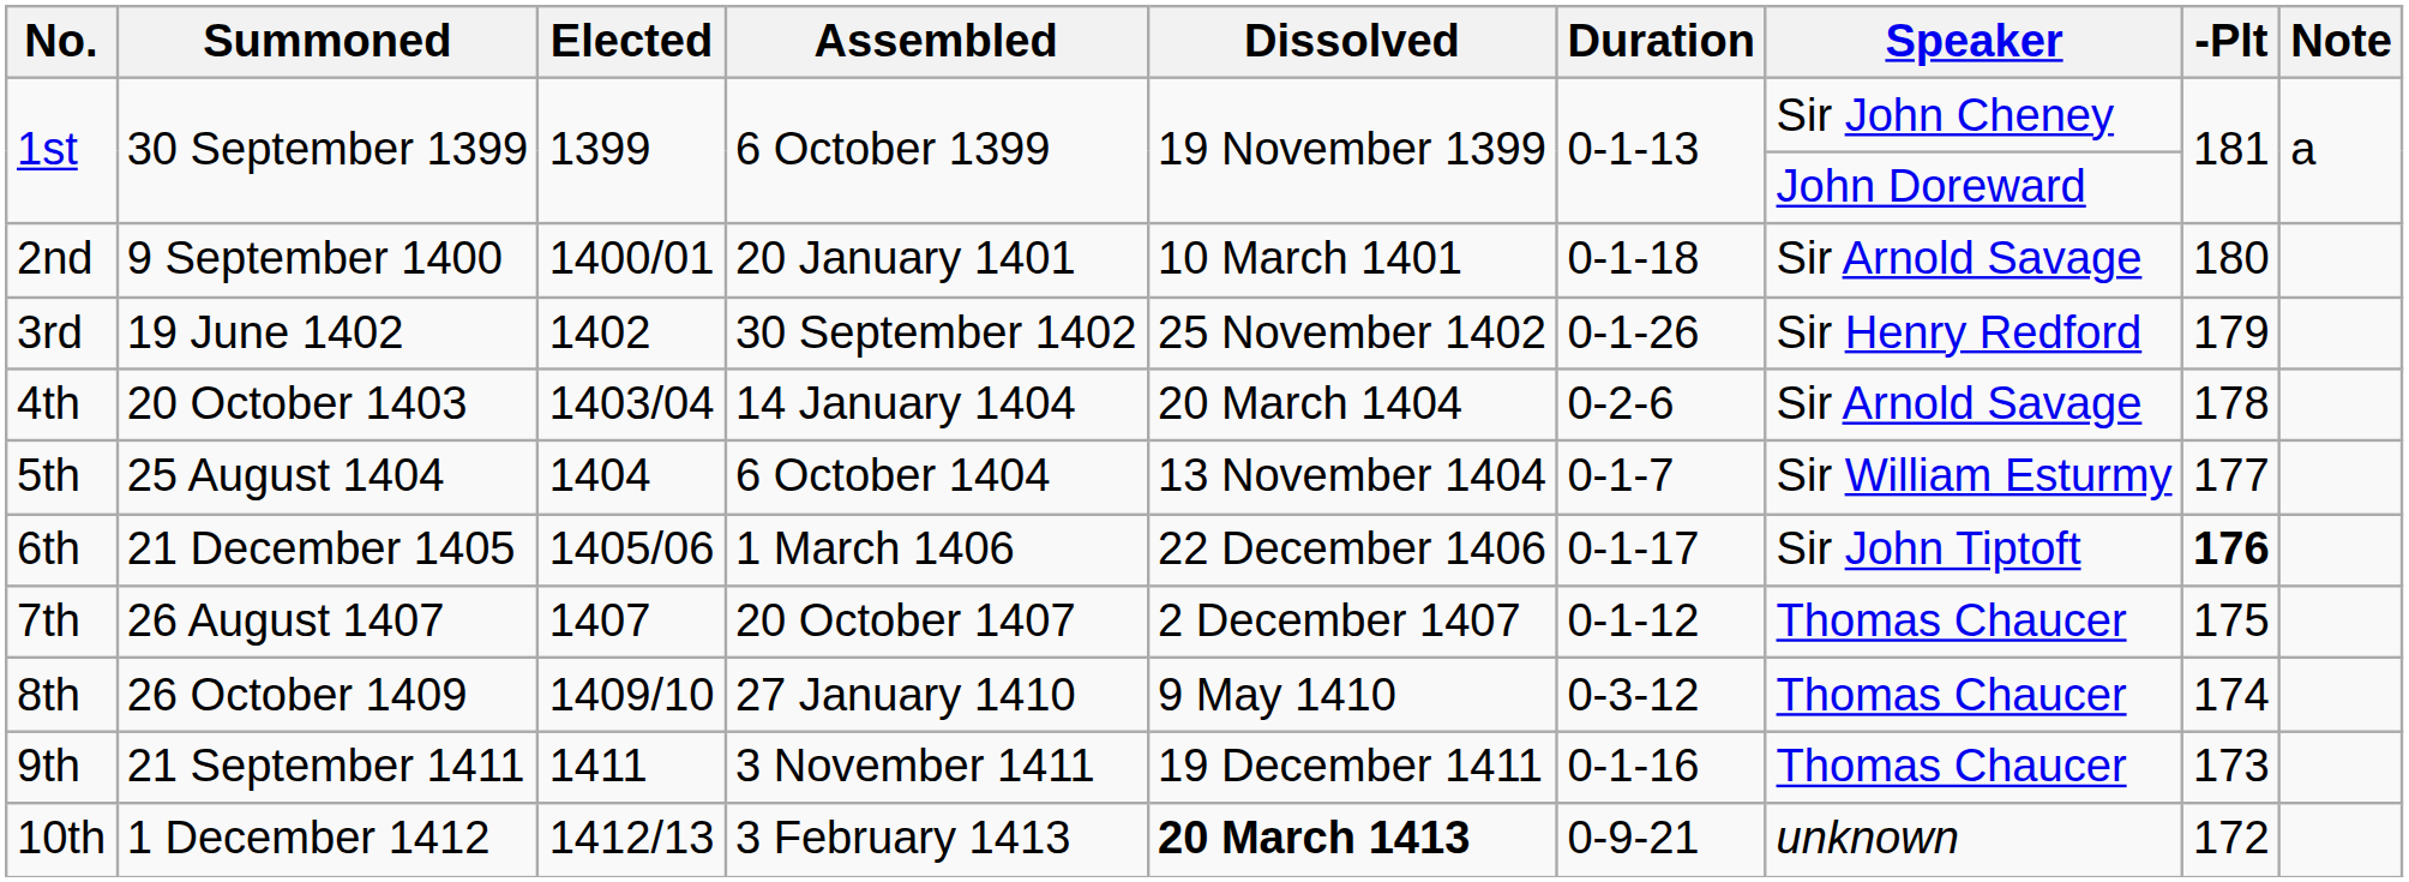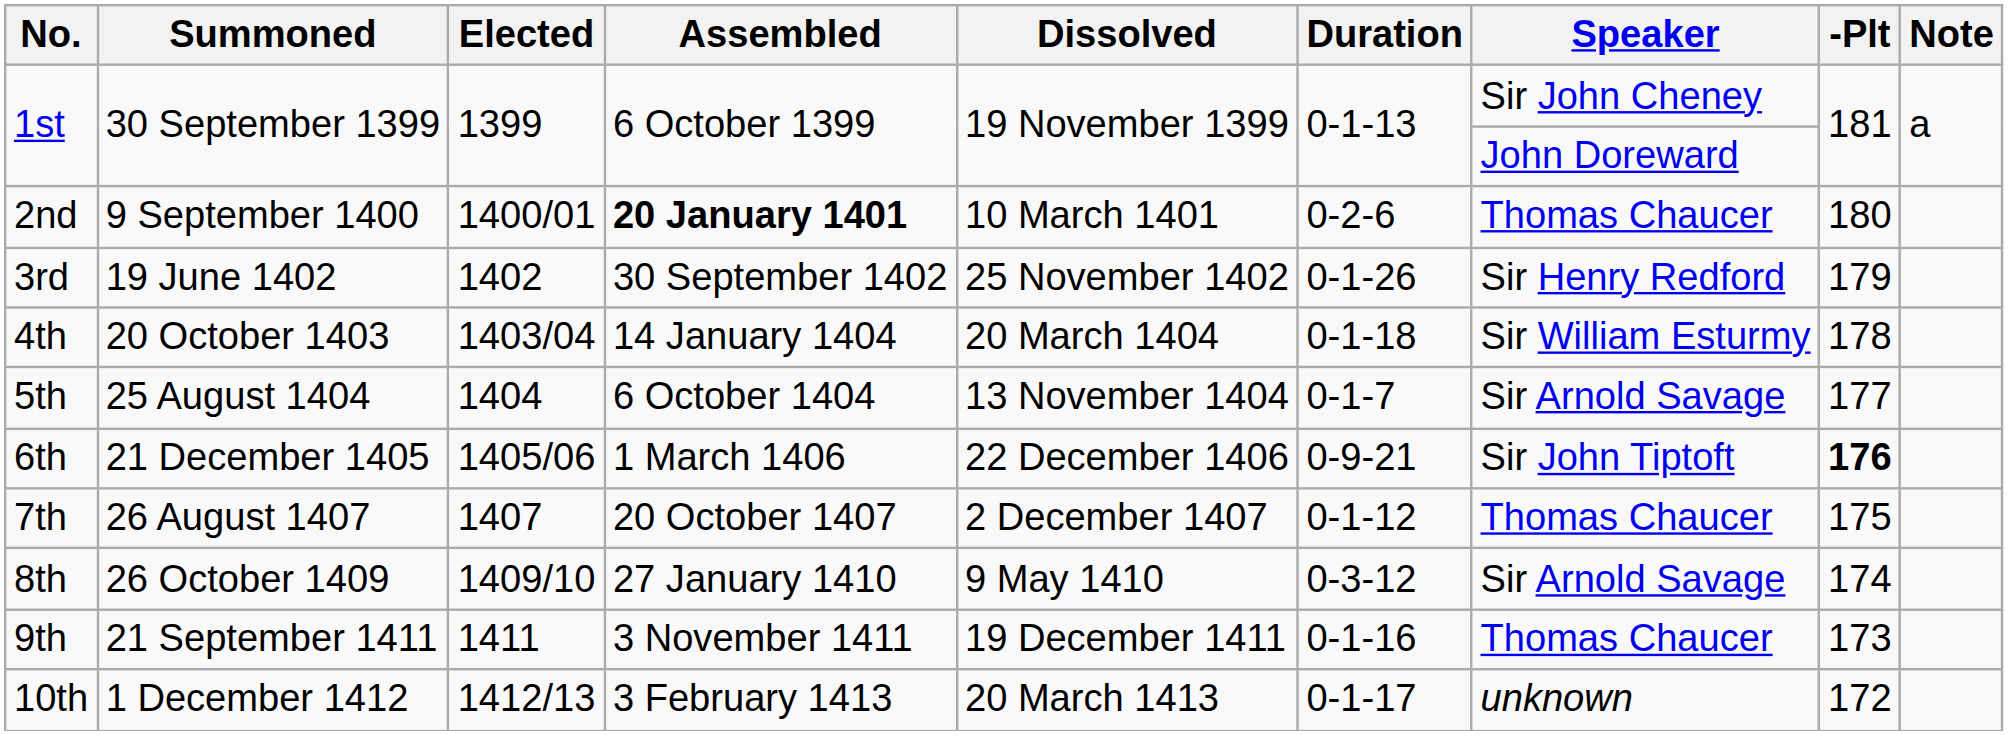2nd | Assembled: normal -> bold
2nd | Duration: 0-1-18 -> 0-2-6
2nd | Speaker: Sir Arnold Savage -> Thomas Chaucer
4th | Duration: 0-2-6 -> 0-1-18
4th | Speaker: Sir Arnold Savage -> Sir William Esturmy
5th | Speaker: Sir William Esturmy -> Sir Arnold Savage
6th | Duration: 0-1-17 -> 0-9-21
8th | Speaker: Thomas Chaucer -> Sir Arnold Savage
10th | Dissolved: bold -> normal
10th | Duration: 0-9-21 -> 0-1-17
